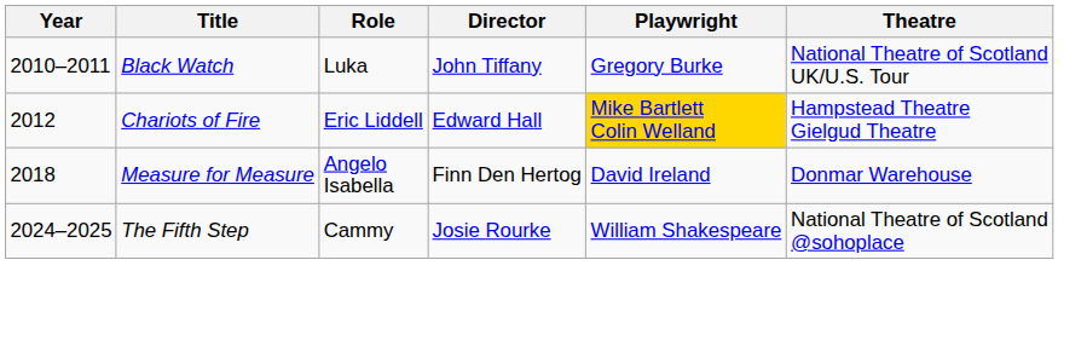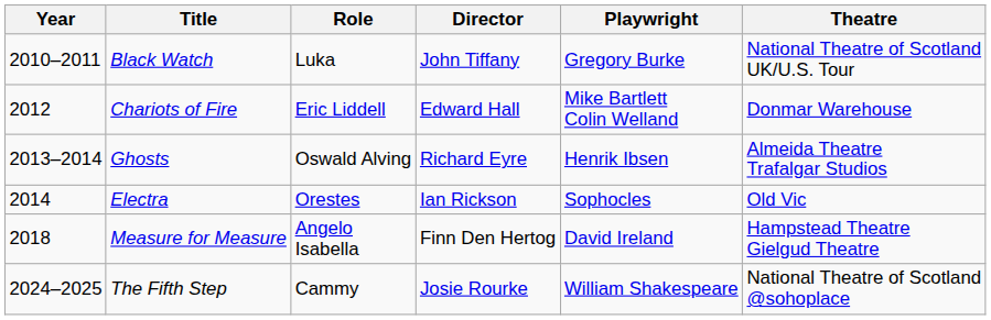Chariots of Fire | Playwright: gold background -> no background
Chariots of Fire | Theatre: Hampstead Theatre Gielgud Theatre -> Donmar Warehouse
+ row: 2013–2014 | Ghosts | Oswald Alving | Richard Eyre | Henrik Ibsen | Almeida Theatre Trafalgar Studios
+ row: 2014 | Electra | Orestes | Ian Rickson | Sophocles | Old Vic
Measure for Measure | Theatre: Donmar Warehouse -> Hampstead Theatre Gielgud Theatre
